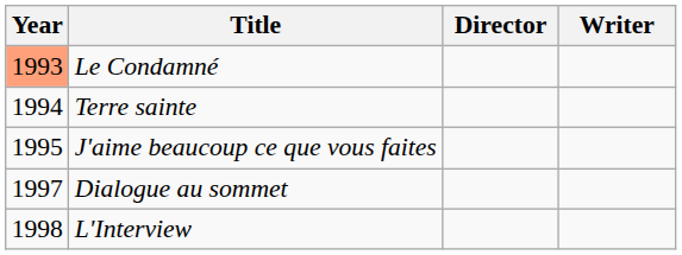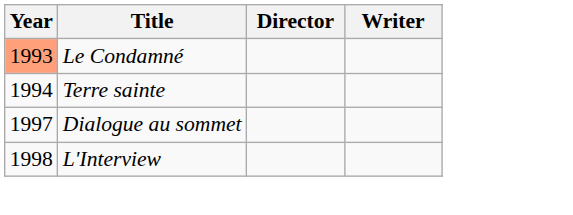- row: 1995 | J'aime beaucoup ce que vous faites
